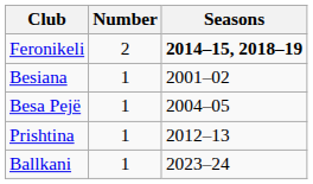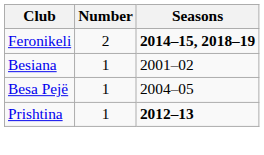Prishtina | Seasons: normal -> bold
- row: Ballkani | 1 | 2023–24
